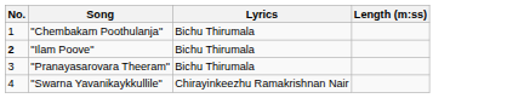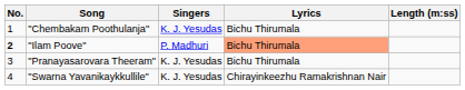+ column: Singers | K. J. Yesudas | P. Madhuri | K. J. Yesudas | K. J. Yesudas
"Ilam Poove" | Lyrics: no background -> lightsalmon background
